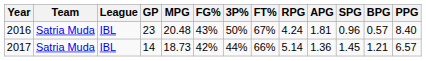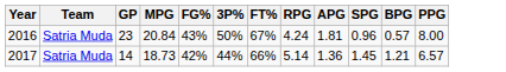- column: League | IBL | IBL
2016 | MPG: 20.48 -> 20.84
2016 | PPG: 8.40 -> 8.00
